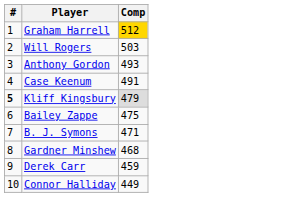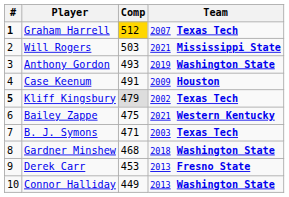+ column: Team | 2007 Texas Tech | 2021 Mississippi State | 2019 Washington State | 2009 Houston | 2002 Texas Tech | 2021 Western Kentucky | 2003 Texas Tech | 2018 Washington State | 2013 Fresno State | 2013 Washington State
Graham Harrell | #: normal -> bold
Derek Carr | Comp: 459 -> 453
